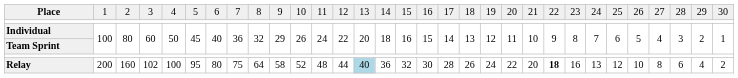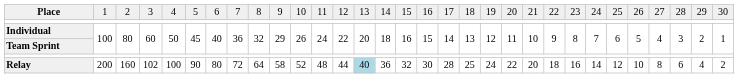Relay | column 6: 95 -> 90
Relay | column 8: 75 -> 72
Relay | column 19: 26 -> 25
Relay | column 23: bold -> normal
Relay | column 25: 13 -> 14
